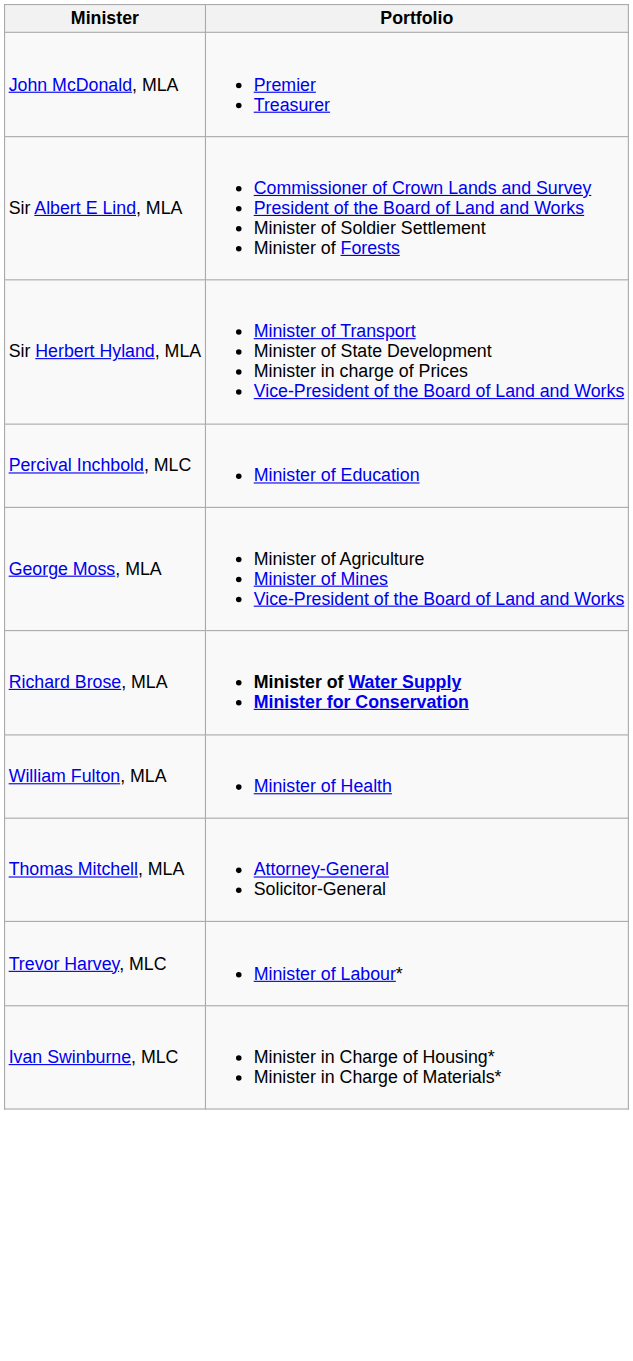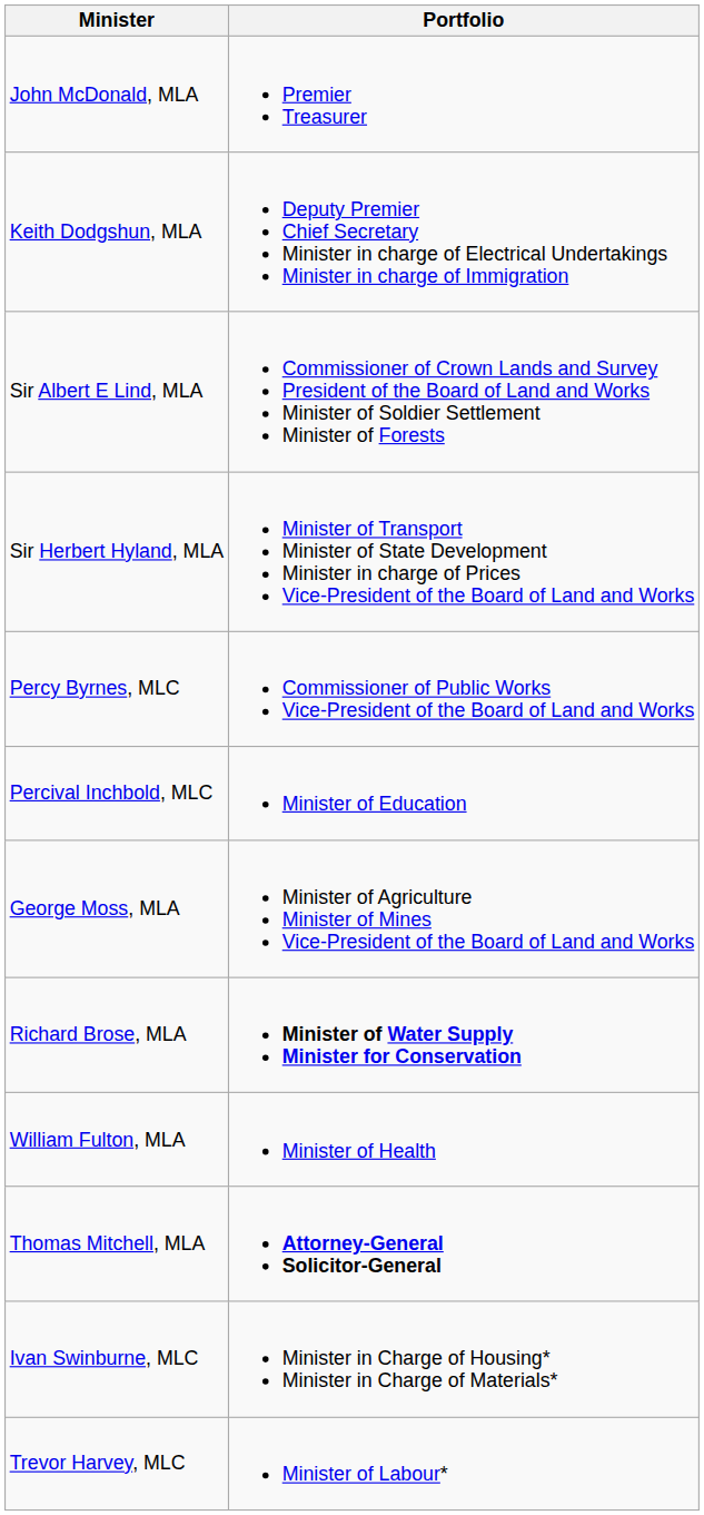+ row: Keith Dodgshun, MLA | Deputy Premier Chief Secretary Minister in charge of Electrical Undertakings Minister in charge of Immigration
+ row: Percy Byrnes, MLC | Commissioner of Public Works Vice-President of the Board of Land and Works
Thomas Mitchell, MLA | Portfolio: normal -> bold
rows swapped: Ivan Swinburne, MLC <-> Trevor Harvey, MLC
